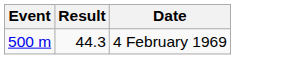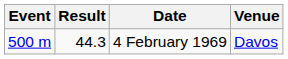+ column: Venue | Davos
